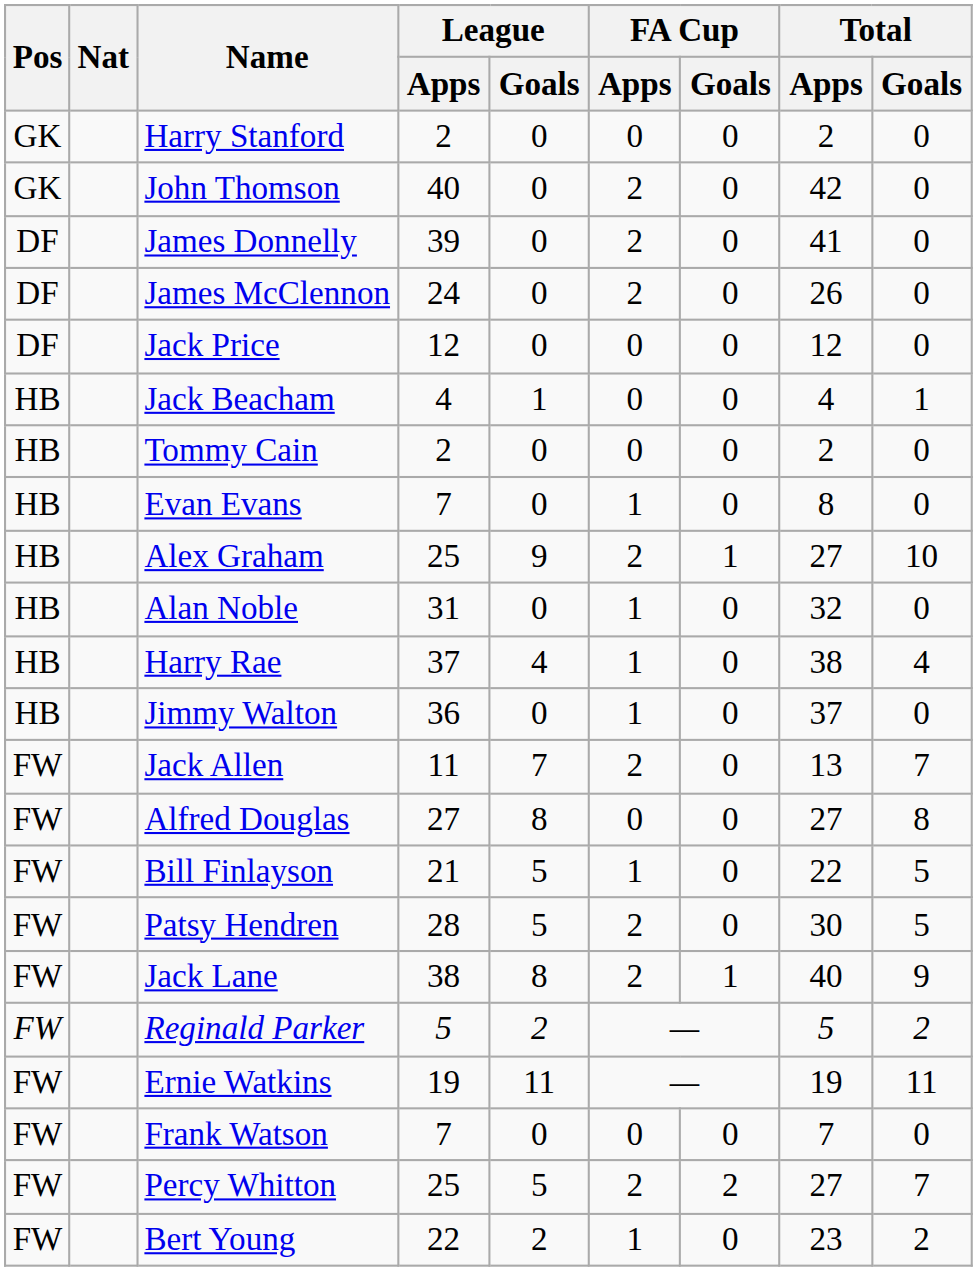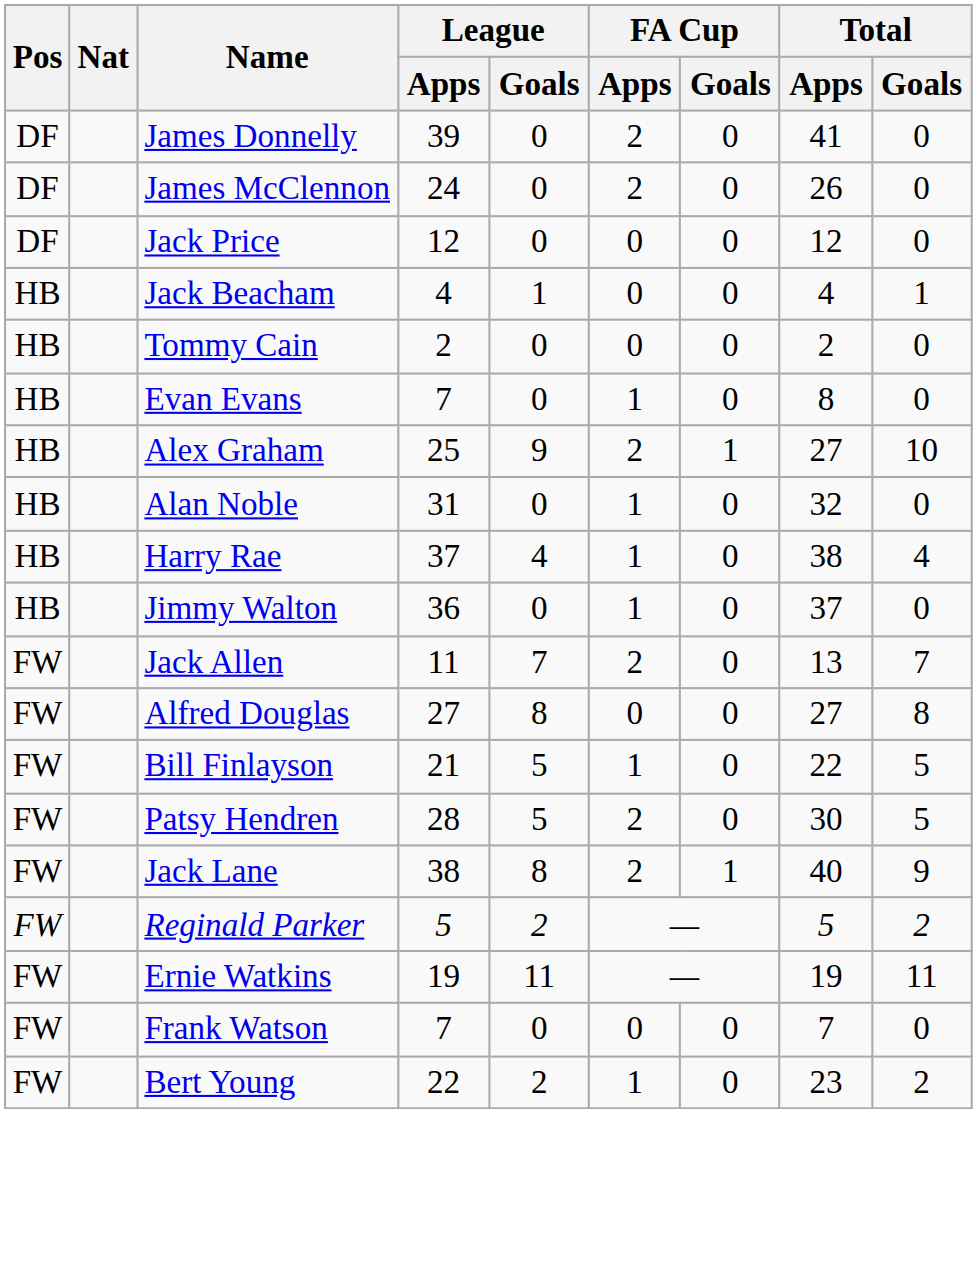- row: GK | Harry Stanford | 2 | 0 | 0 | 0 | 2 | 0
- row: GK | John Thomson | 40 | 0 | 2 | 0 | 42 | 0
- row: FW | Percy Whitton | 25 | 5 | 2 | 2 | 27 | 7
